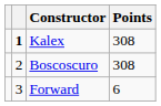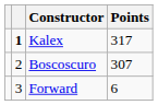Kalex | Points: 308 -> 317
Boscoscuro | Points: 308 -> 307
